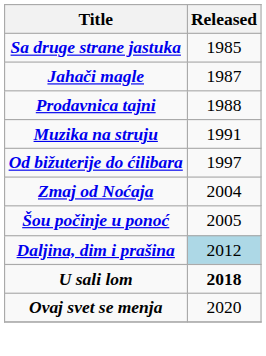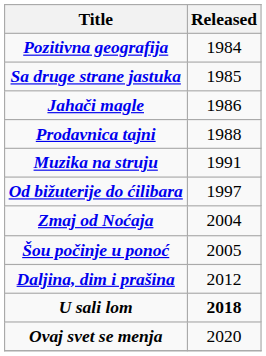+ row: Pozitivna geografija | 1984
Jahači magle | Released: 1987 -> 1986
Daljina, dim i prašina | Released: lightblue background -> no background
